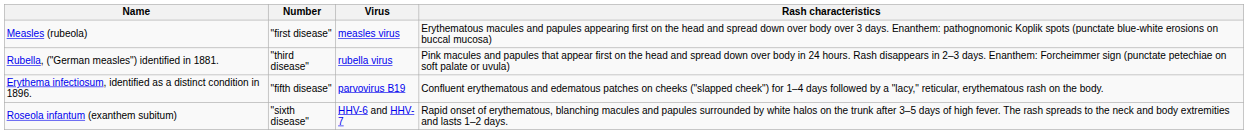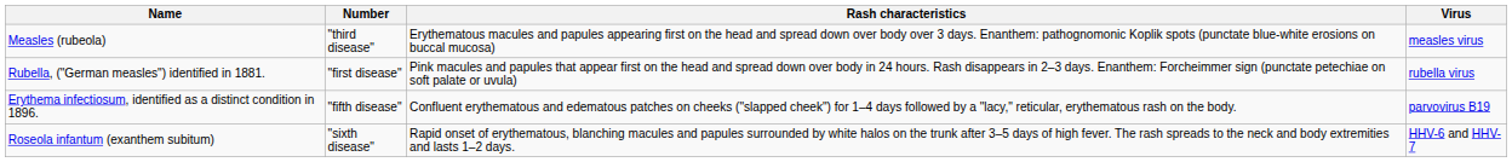columns swapped: Virus <-> Rash characteristics
Measles (rubeola) | Number: "first disease" -> "third disease"
Rubella, ("German measles") identified in 1881. | Number: "third disease" -> "first disease"
